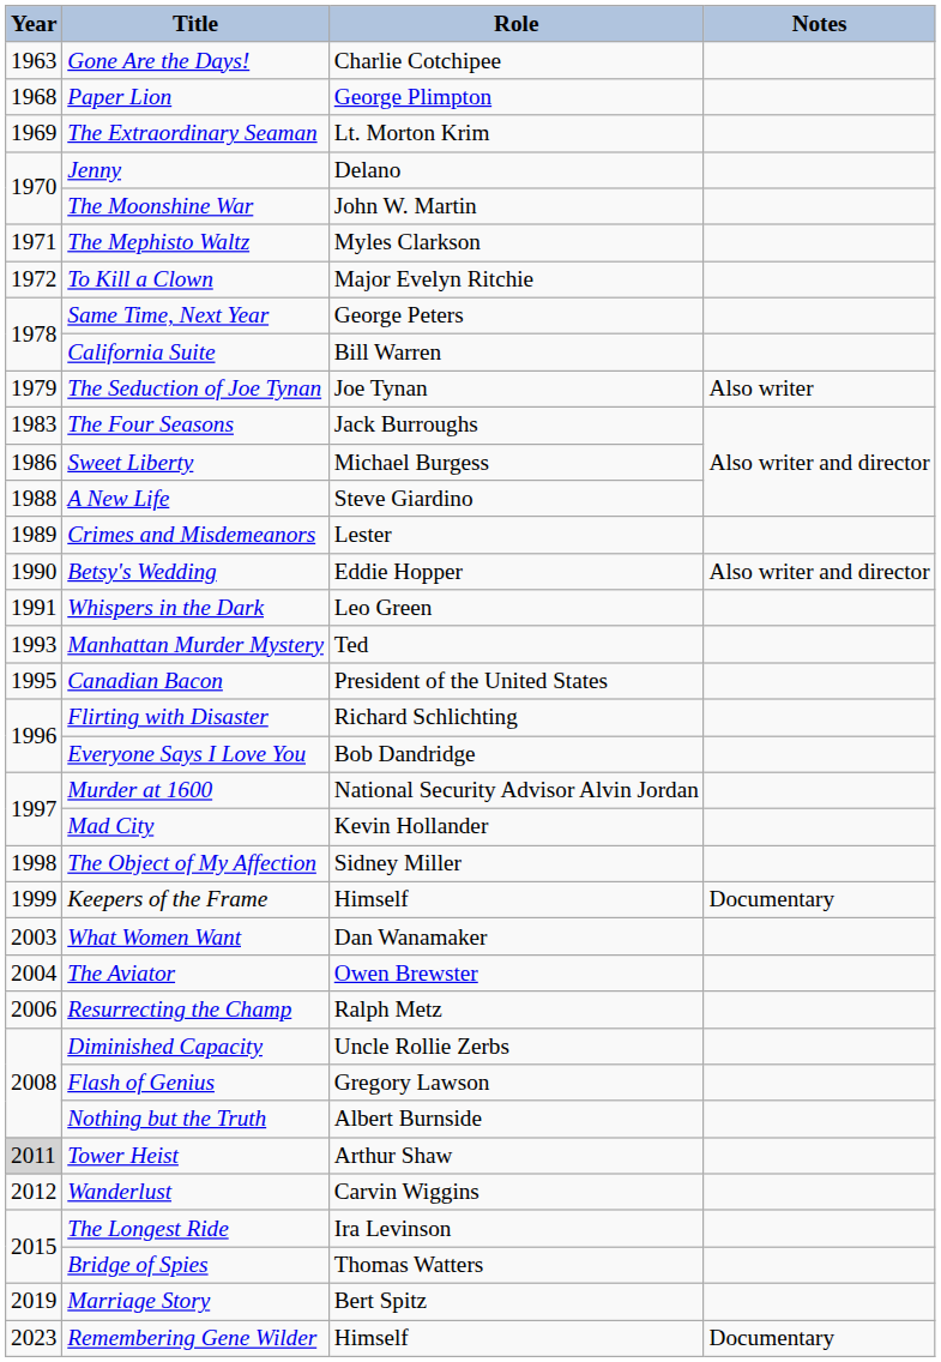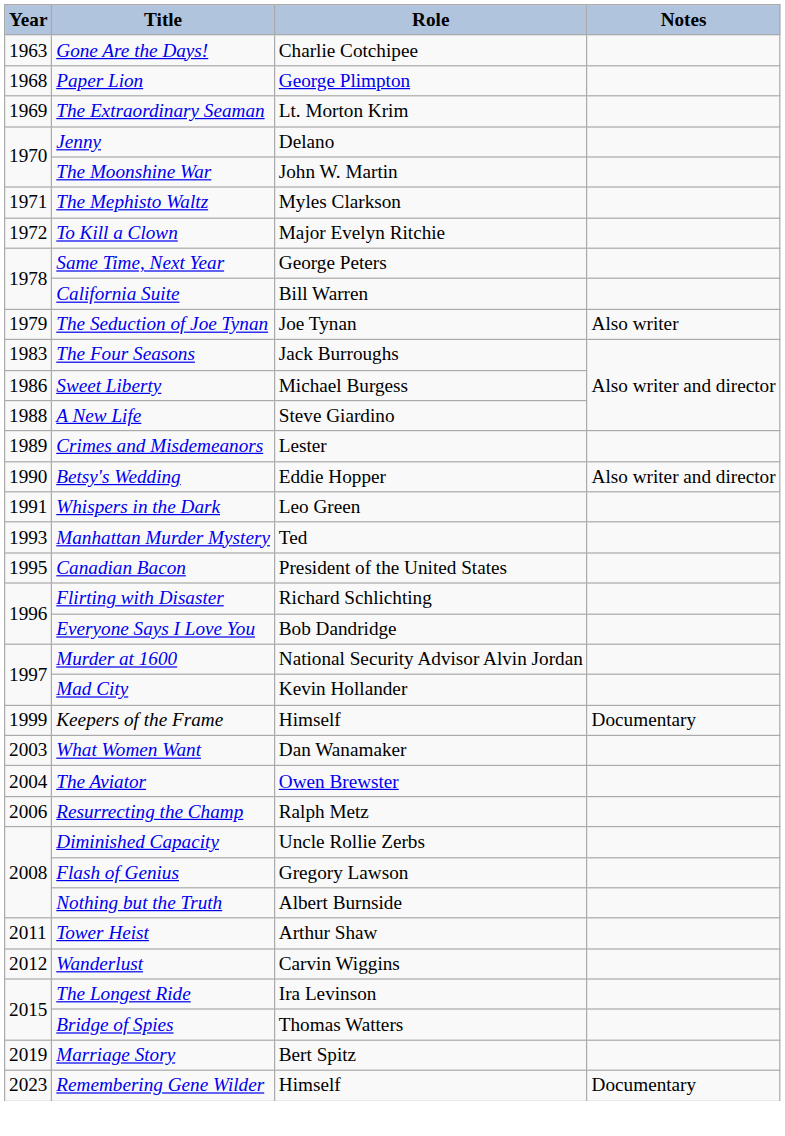- row: 1998 | The Object of My Affection | Sidney Miller
Tower Heist | Year: lightgrey background -> no background
